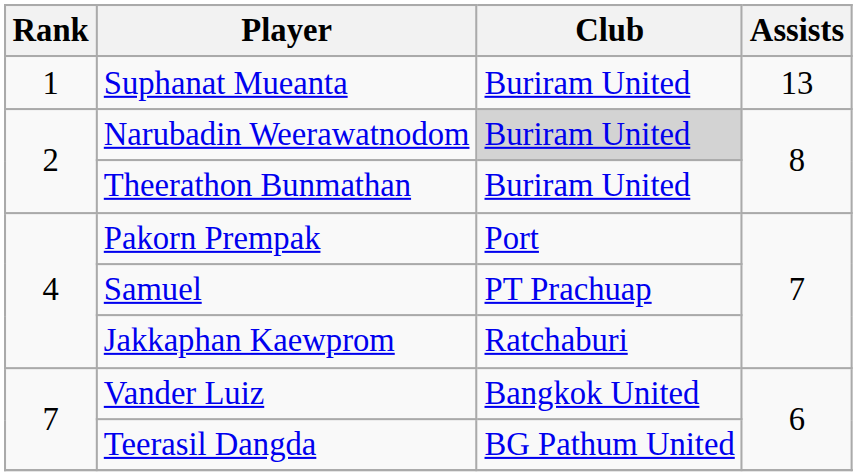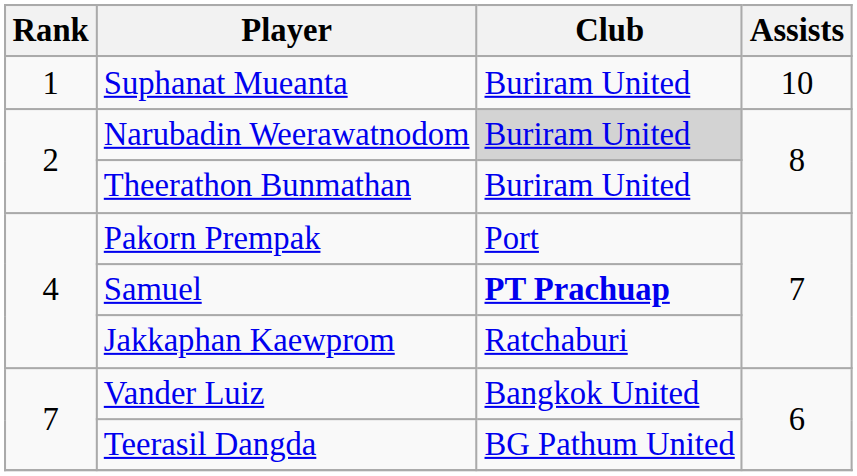Suphanat Mueanta | Assists: 13 -> 10
Samuel | Club: normal -> bold
